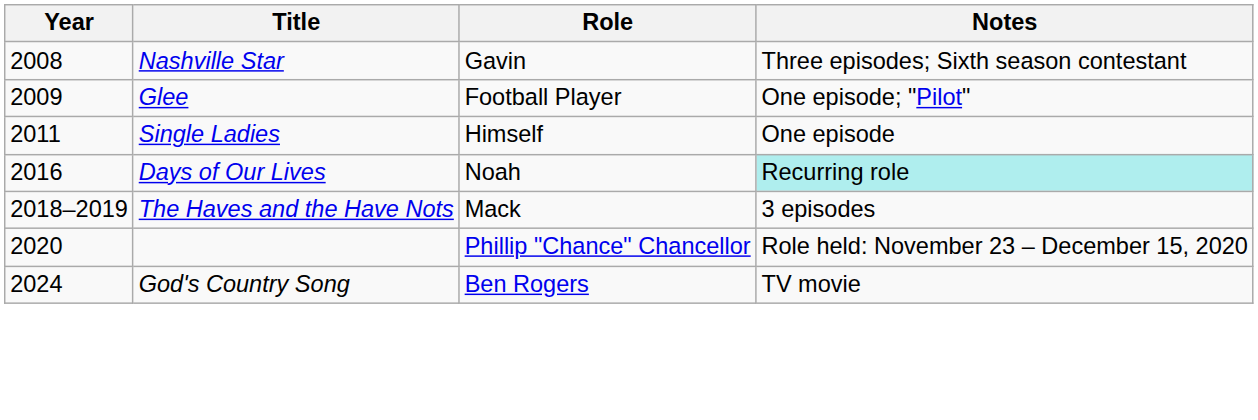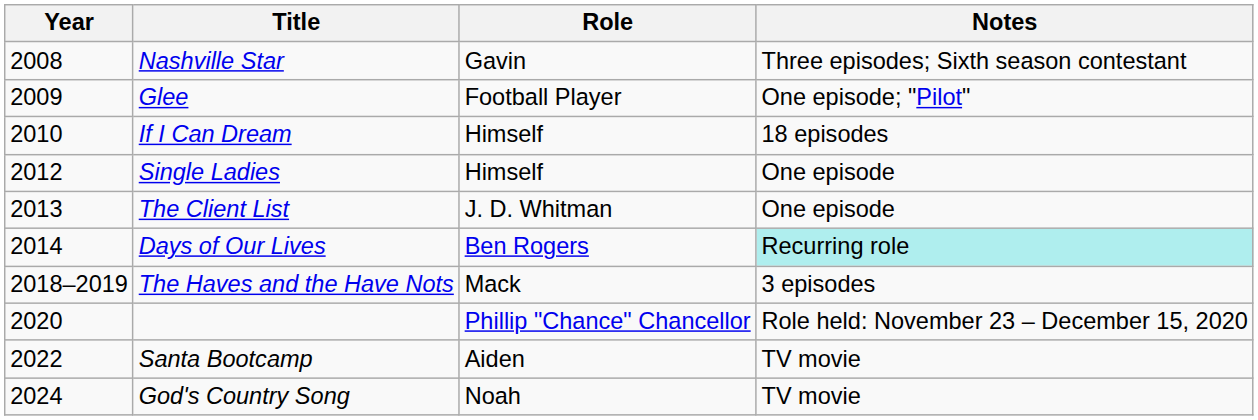+ row: 2010 | If I Can Dream | Himself | 18 episodes
Single Ladies | Year: 2011 -> 2012
+ row: 2013 | The Client List | J. D. Whitman | One episode
Days of Our Lives | Year: 2016 -> 2014
Days of Our Lives | Role: Noah -> Ben Rogers
+ row: 2022 | Santa Bootcamp | Aiden | TV movie
God's Country Song | Role: Ben Rogers -> Noah
